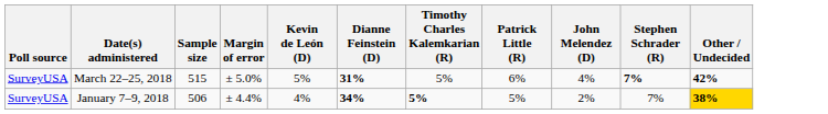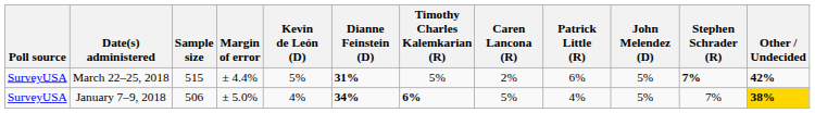+ column: Caren Lancona (R) | 2% | 5%
March 22–25, 2018 | Margin of error: ± 5.0% -> ± 4.4%
March 22–25, 2018 | John Melendez (D): 4% -> 5%
January 7–9, 2018 | Margin of error: ± 4.4% -> ± 5.0%
January 7–9, 2018 | Timothy Charles Kalemkarian (R): 5% -> 6%
January 7–9, 2018 | Patrick Little (R): 5% -> 4%
January 7–9, 2018 | John Melendez (D): 2% -> 5%
